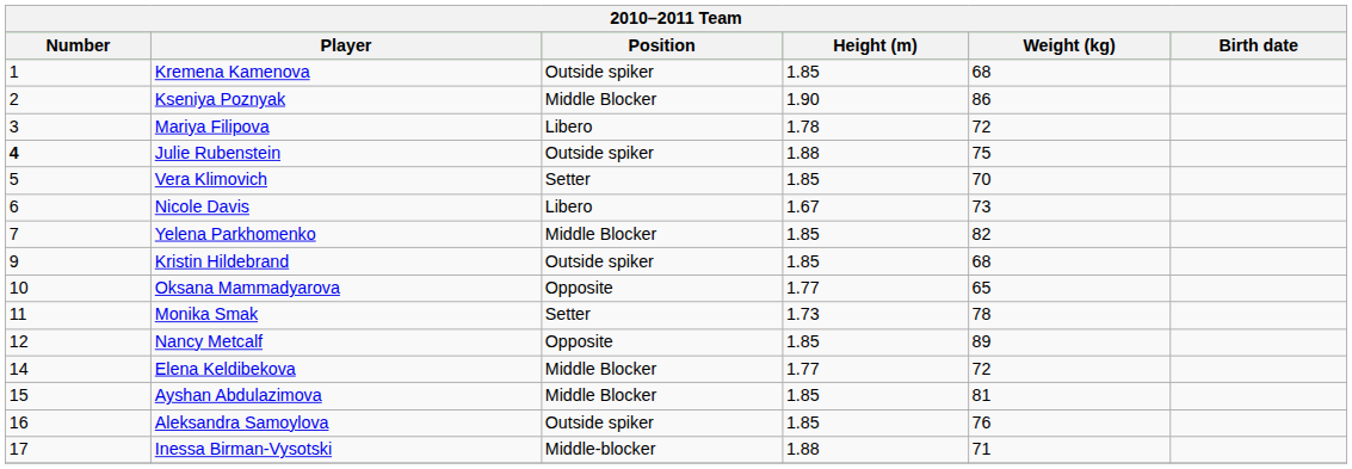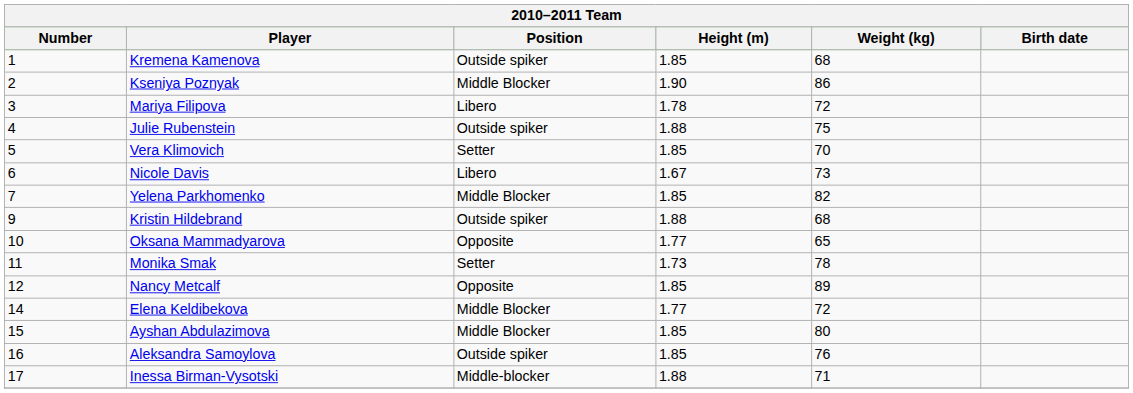Julie Rubenstein | Number: bold -> normal
Kristin Hildebrand | Height (m): 1.85 -> 1.88
Ayshan Abdulazimova | Weight (kg): 81 -> 80
